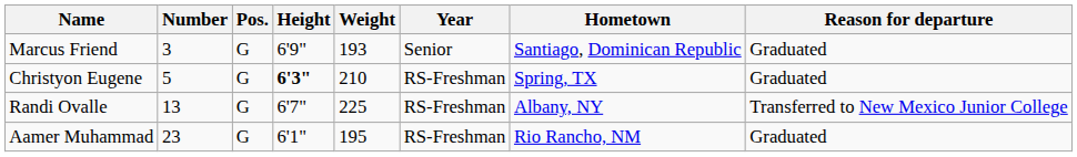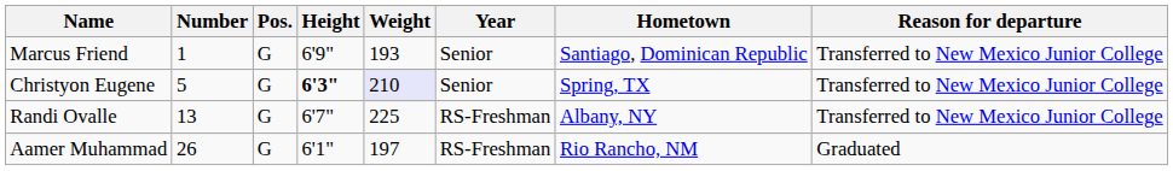Marcus Friend | Number: 3 -> 1
Marcus Friend | Reason for departure: Graduated -> Transferred to New Mexico Junior College
Christyon Eugene | Weight: no background -> lavender background
Christyon Eugene | Year: RS-Freshman -> Senior
Christyon Eugene | Reason for departure: Graduated -> Transferred to New Mexico Junior College
Aamer Muhammad | Number: 23 -> 26
Aamer Muhammad | Weight: 195 -> 197
